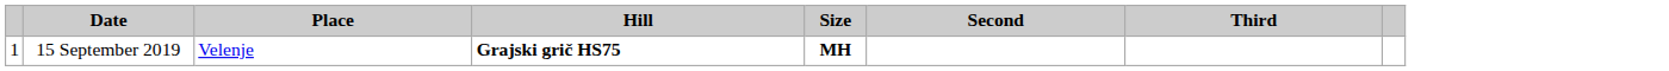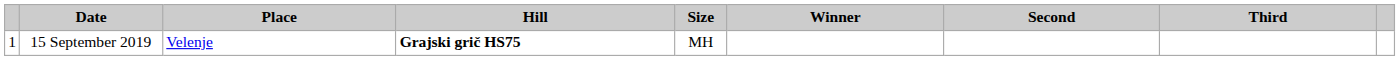+ column: Winner
15 September 2019 | Size: bold -> normal
